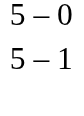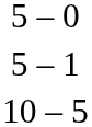+ row: 10 – 5
